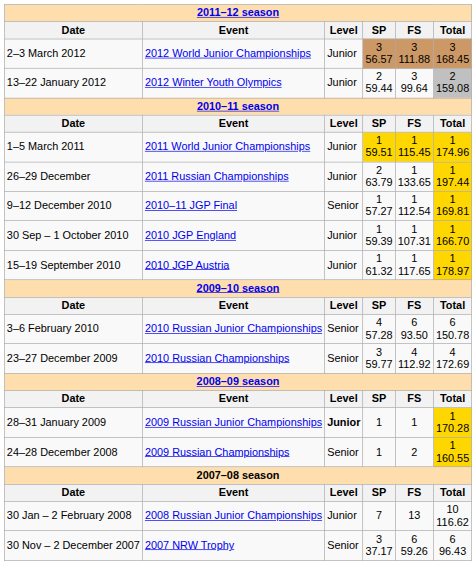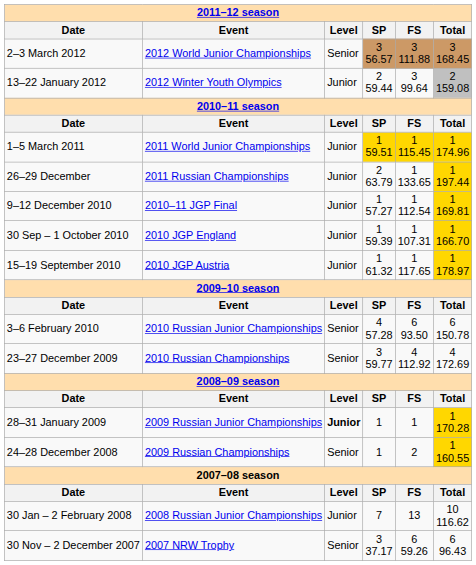2–3 March 2012 | Level: Junior -> Senior
9–12 December 2010 | Level: Senior -> Junior
